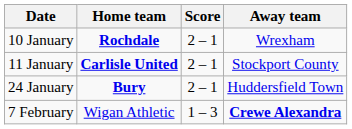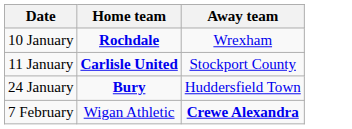- column: Score | 2 – 1 | 2 – 1 | 2 – 1 | 1 – 3
